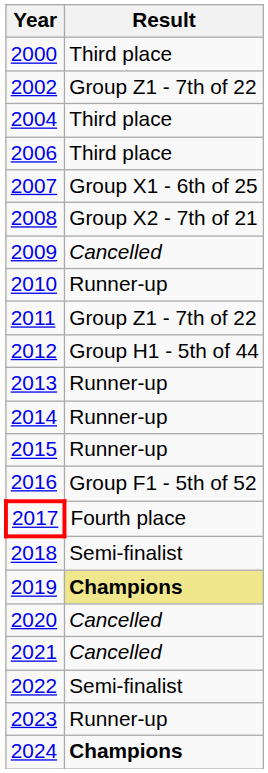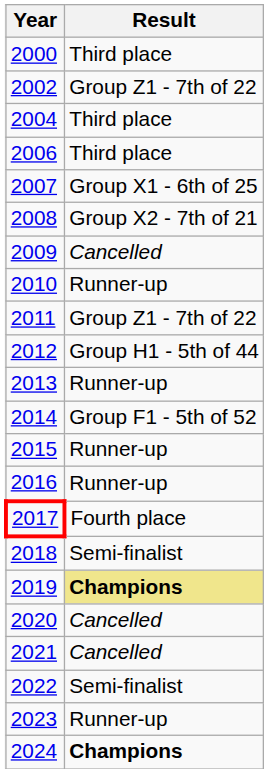2014 | Result: Runner-up -> Group F1 - 5th of 52
2016 | Result: Group F1 - 5th of 52 -> Runner-up
